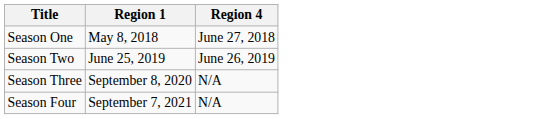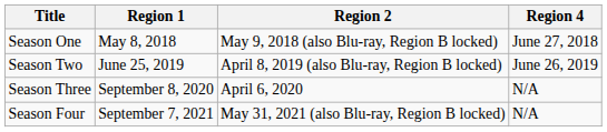+ column: Region 2 | May 9, 2018 (also Blu-ray, Region B locked) | April 8, 2019 (also Blu-ray, Region B locked) | April 6, 2020 | May 31, 2021 (also Blu-ray, Region B locked)
